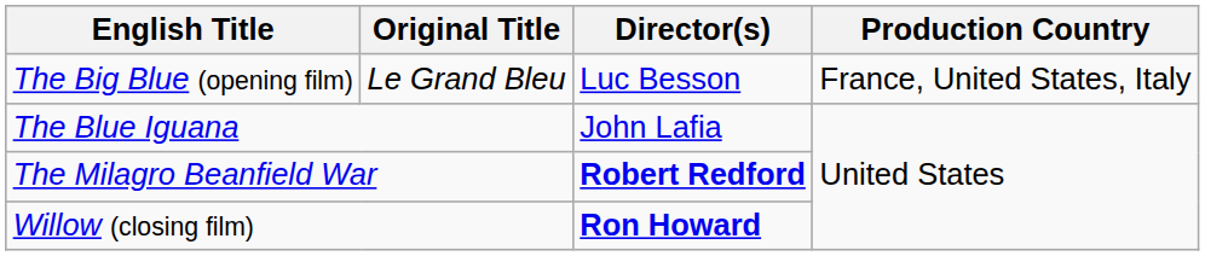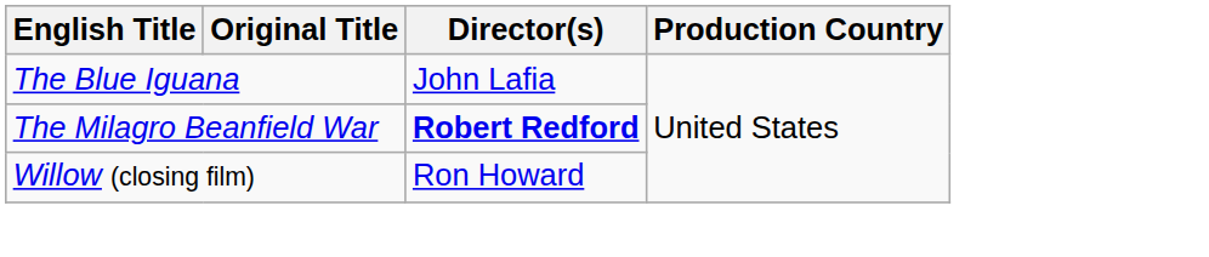- row: The Big Blue (opening film) | Le Grand Bleu | Luc Besson | France, United States, Italy
Willow (closing film) | Director(s): bold -> normal
